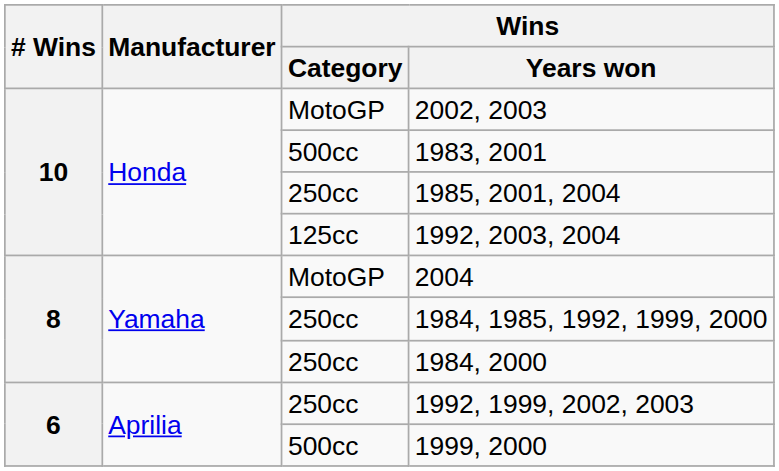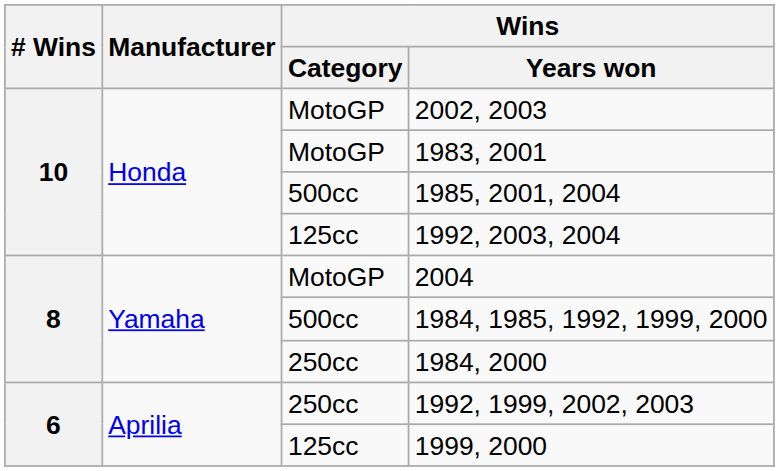1983, 2001 | Wins / Category: 500cc -> MotoGP
1985, 2001, 2004 | Wins / Category: 250cc -> 500cc
1984, 1985, 1992, 1999, 2000 | Wins / Category: 250cc -> 500cc
1999, 2000 | Wins / Category: 500cc -> 125cc
